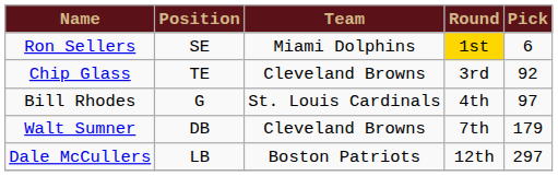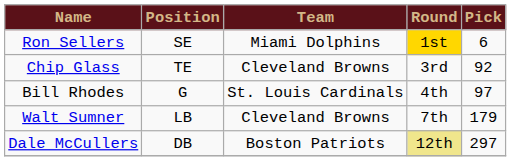Walt Sumner | Position: DB -> LB
Dale McCullers | Position: LB -> DB
Dale McCullers | Round: no background -> khaki background
